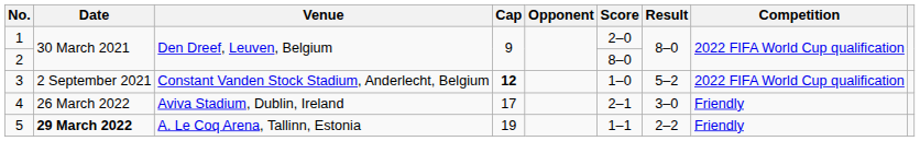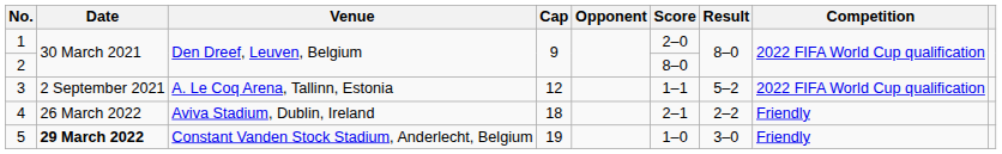3 | Venue: Constant Vanden Stock Stadium, Anderlecht, Belgium -> A. Le Coq Arena, Tallinn, Estonia
3 | Cap: bold -> normal
3 | Score: 1–0 -> 1–1
4 | Cap: 17 -> 18
4 | Result: 3–0 -> 2–2
5 | Venue: A. Le Coq Arena, Tallinn, Estonia -> Constant Vanden Stock Stadium, Anderlecht, Belgium
5 | Score: 1–1 -> 1–0
5 | Result: 2–2 -> 3–0
